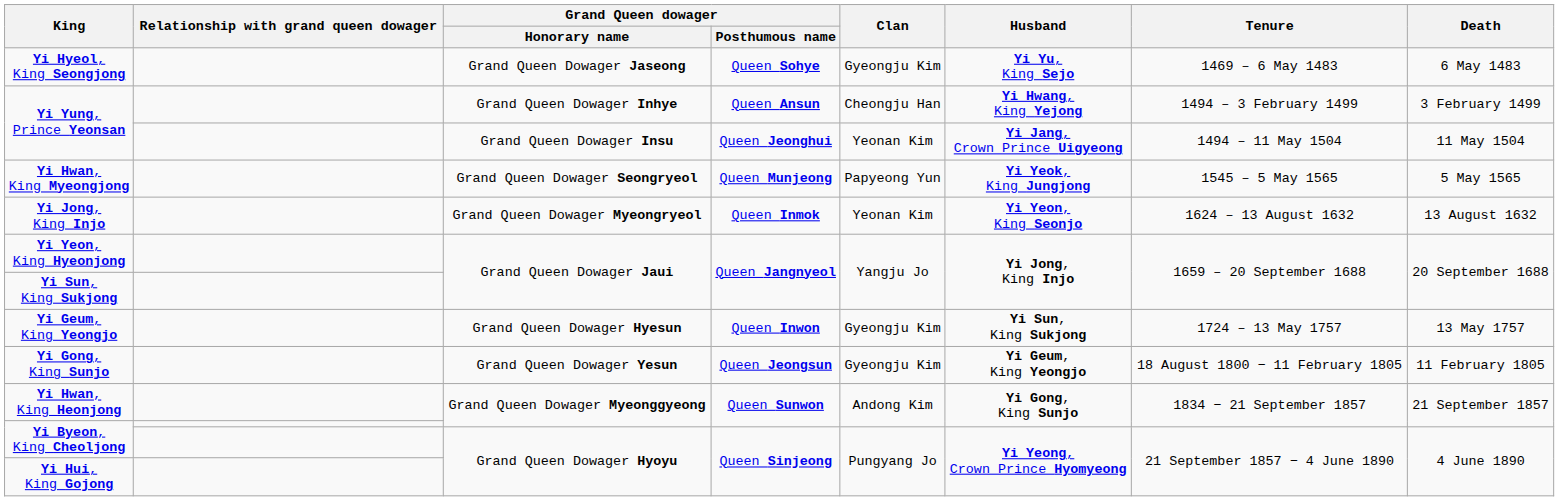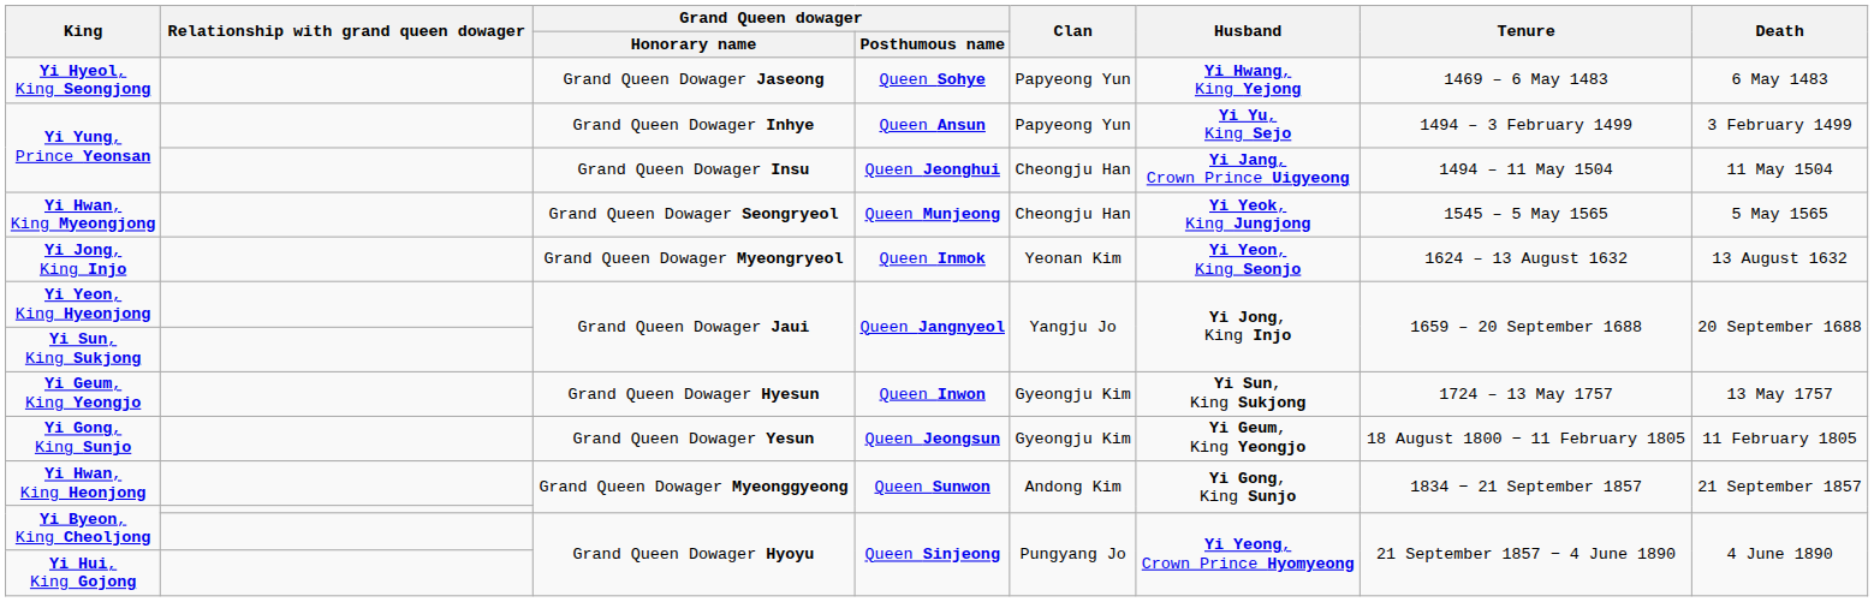Yi Hyeol, King Seongjong | Clan: Gyeongju Kim -> Papyeong Yun
Yi Hyeol, King Seongjong | Husband: Yi Yu, King Sejo -> Yi Hwang, King Yejong
Yi Yung, Prince Yeonsan / Grand Queen Dowager Inhye | Clan: Cheongju Han -> Papyeong Yun
Yi Yung, Prince Yeonsan / Grand Queen Dowager Inhye | Husband: Yi Hwang, King Yejong -> Yi Yu, King Sejo
Yi Yung, Prince Yeonsan / Grand Queen Dowager Insu | Clan: Yeonan Kim -> Cheongju Han
Yi Hwan, King Myeongjong | Clan: Papyeong Yun -> Cheongju Han
